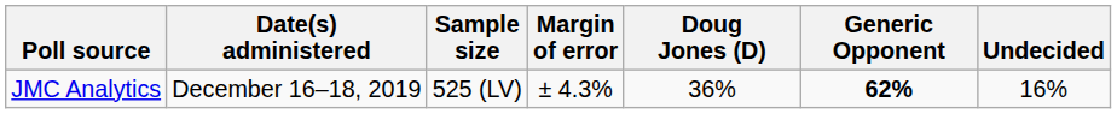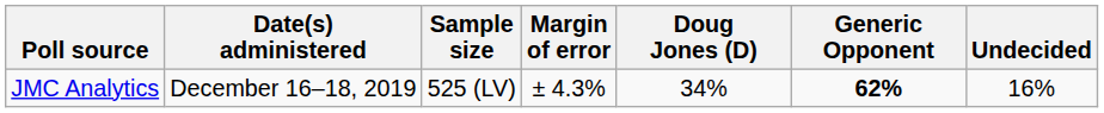JMC Analytics | Doug Jones (D): 36% -> 34%
